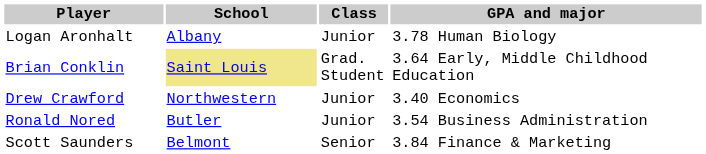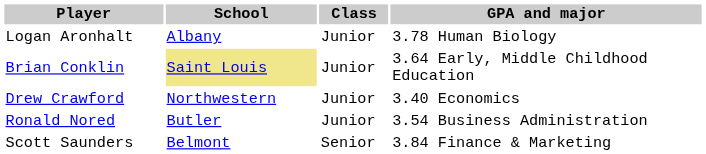Brian Conklin | Class: Grad. Student -> Junior
